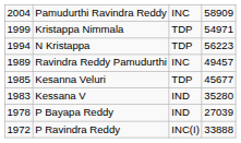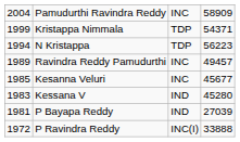Kristappa Nimmala | column 4: 54971 -> 54371
Kesanna Veluri | column 3: TDP -> INC
Kessana V | column 4: 35280 -> 45280
P Bayapa Reddy | column 1: 1978 -> 1981
